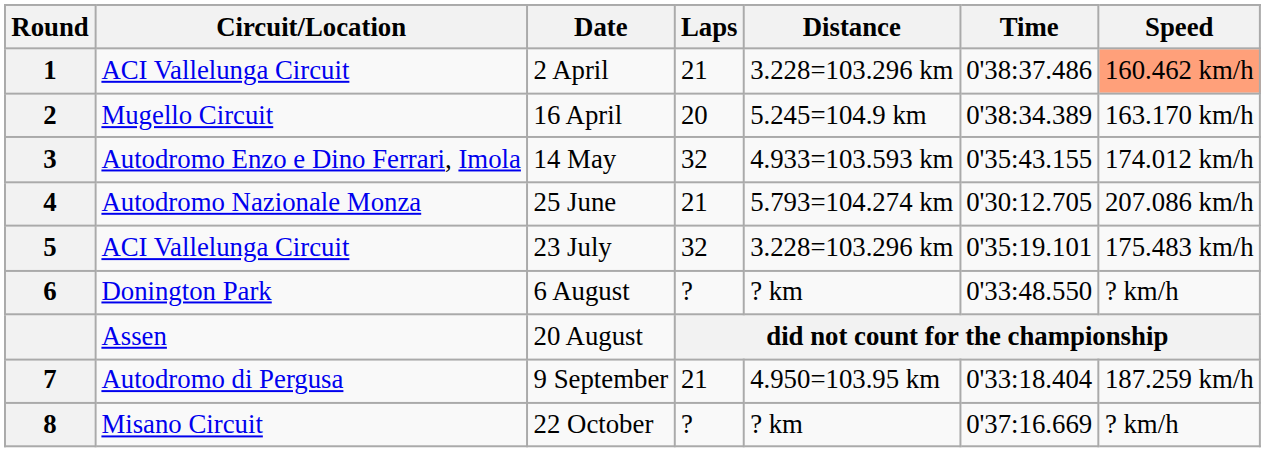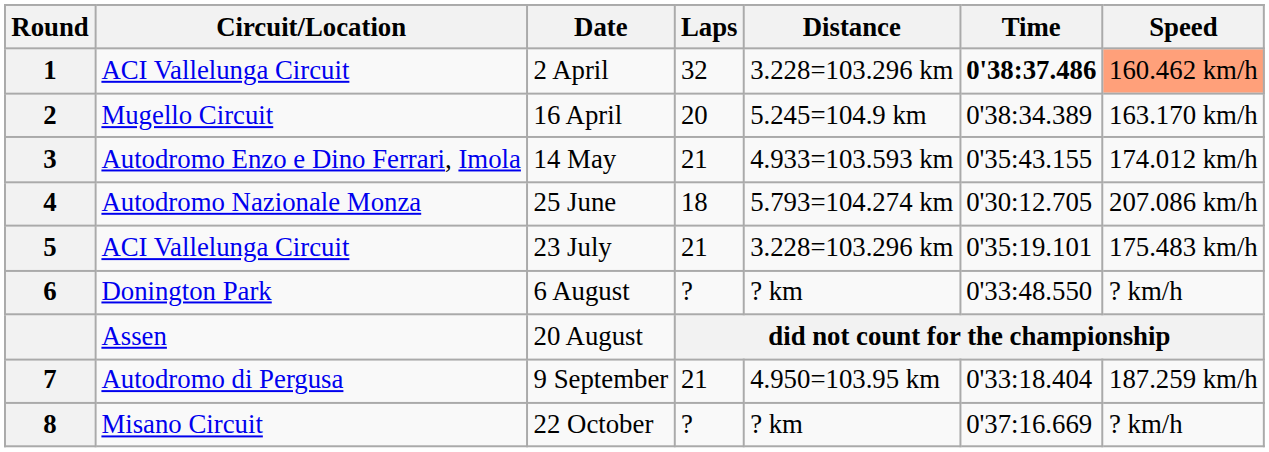2 April | Laps: 21 -> 32
2 April | Time: normal -> bold
14 May | Laps: 32 -> 21
25 June | Laps: 21 -> 18
23 July | Laps: 32 -> 21
